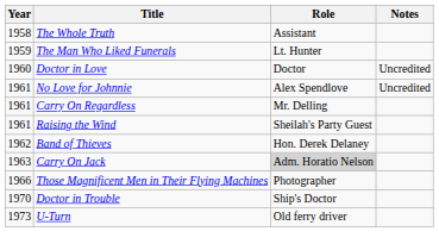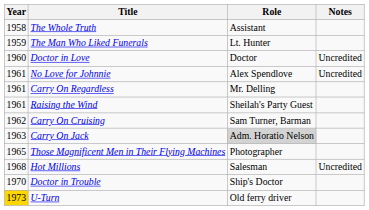+ row: 1962 | Carry On Cruising | Sam Turner, Barman
- row: 1962 | Band of Thieves | Hon. Derek Delaney
Those Magnificent Men in Their Flying Machines | Year: 1966 -> 1965
+ row: 1968 | Hot Millions | Salesman | Uncredited
U-Turn | Year: no background -> gold background
